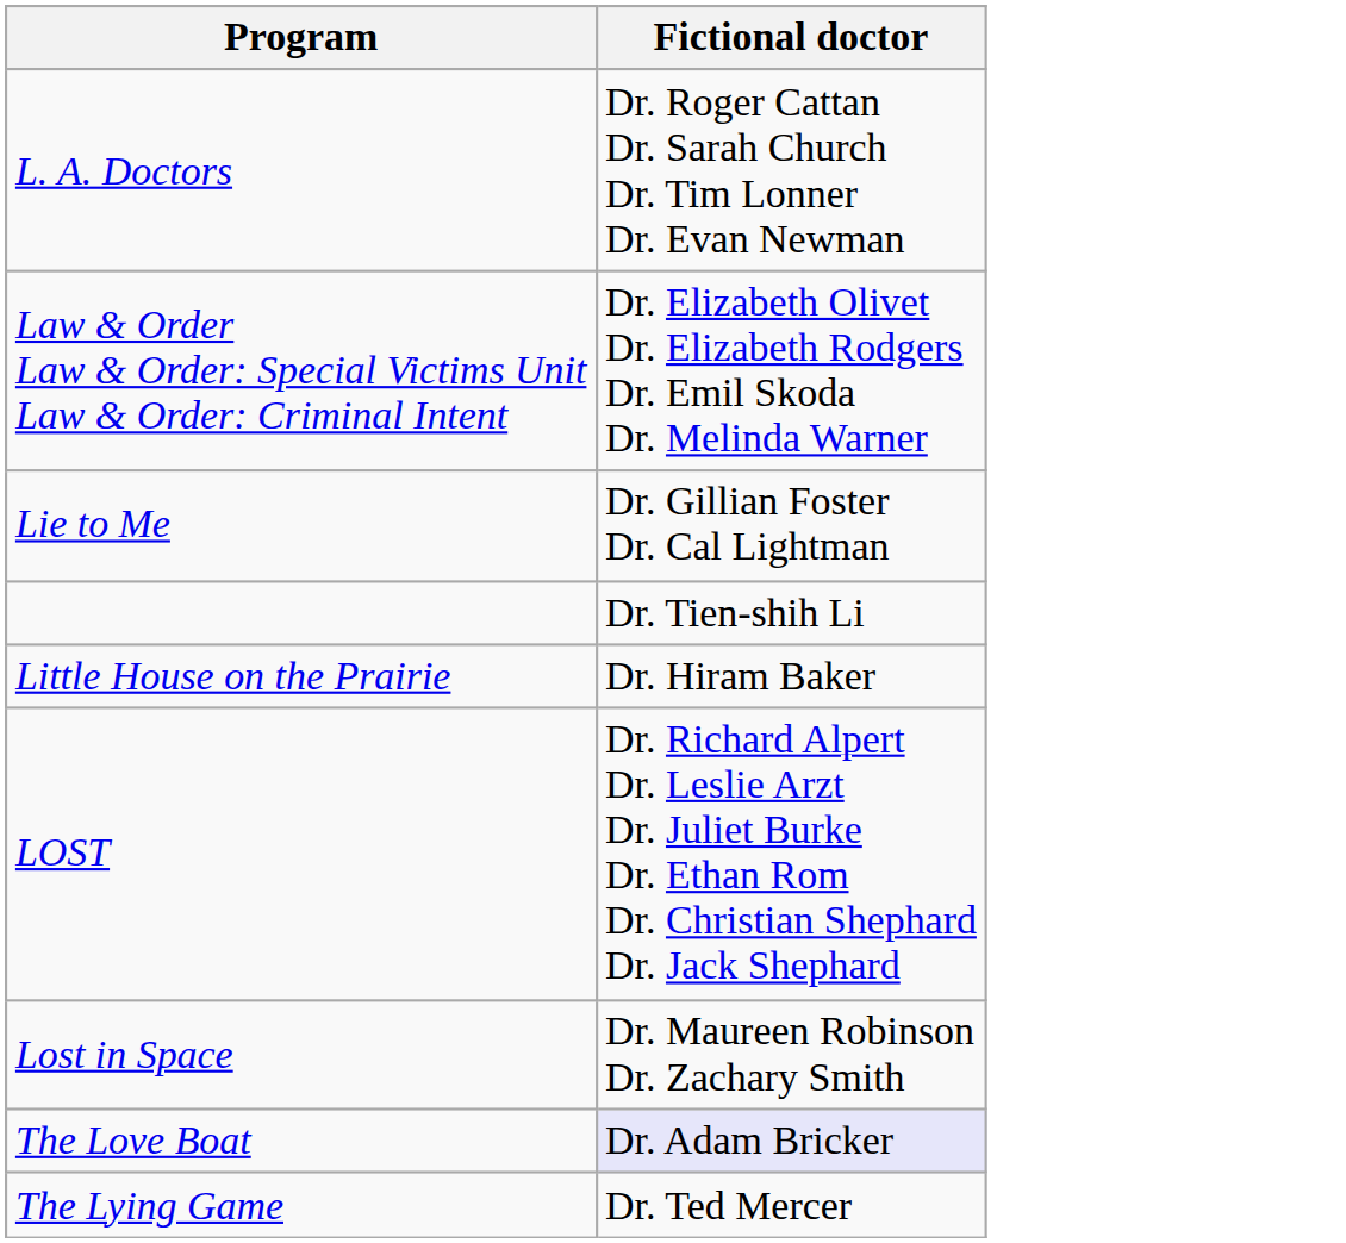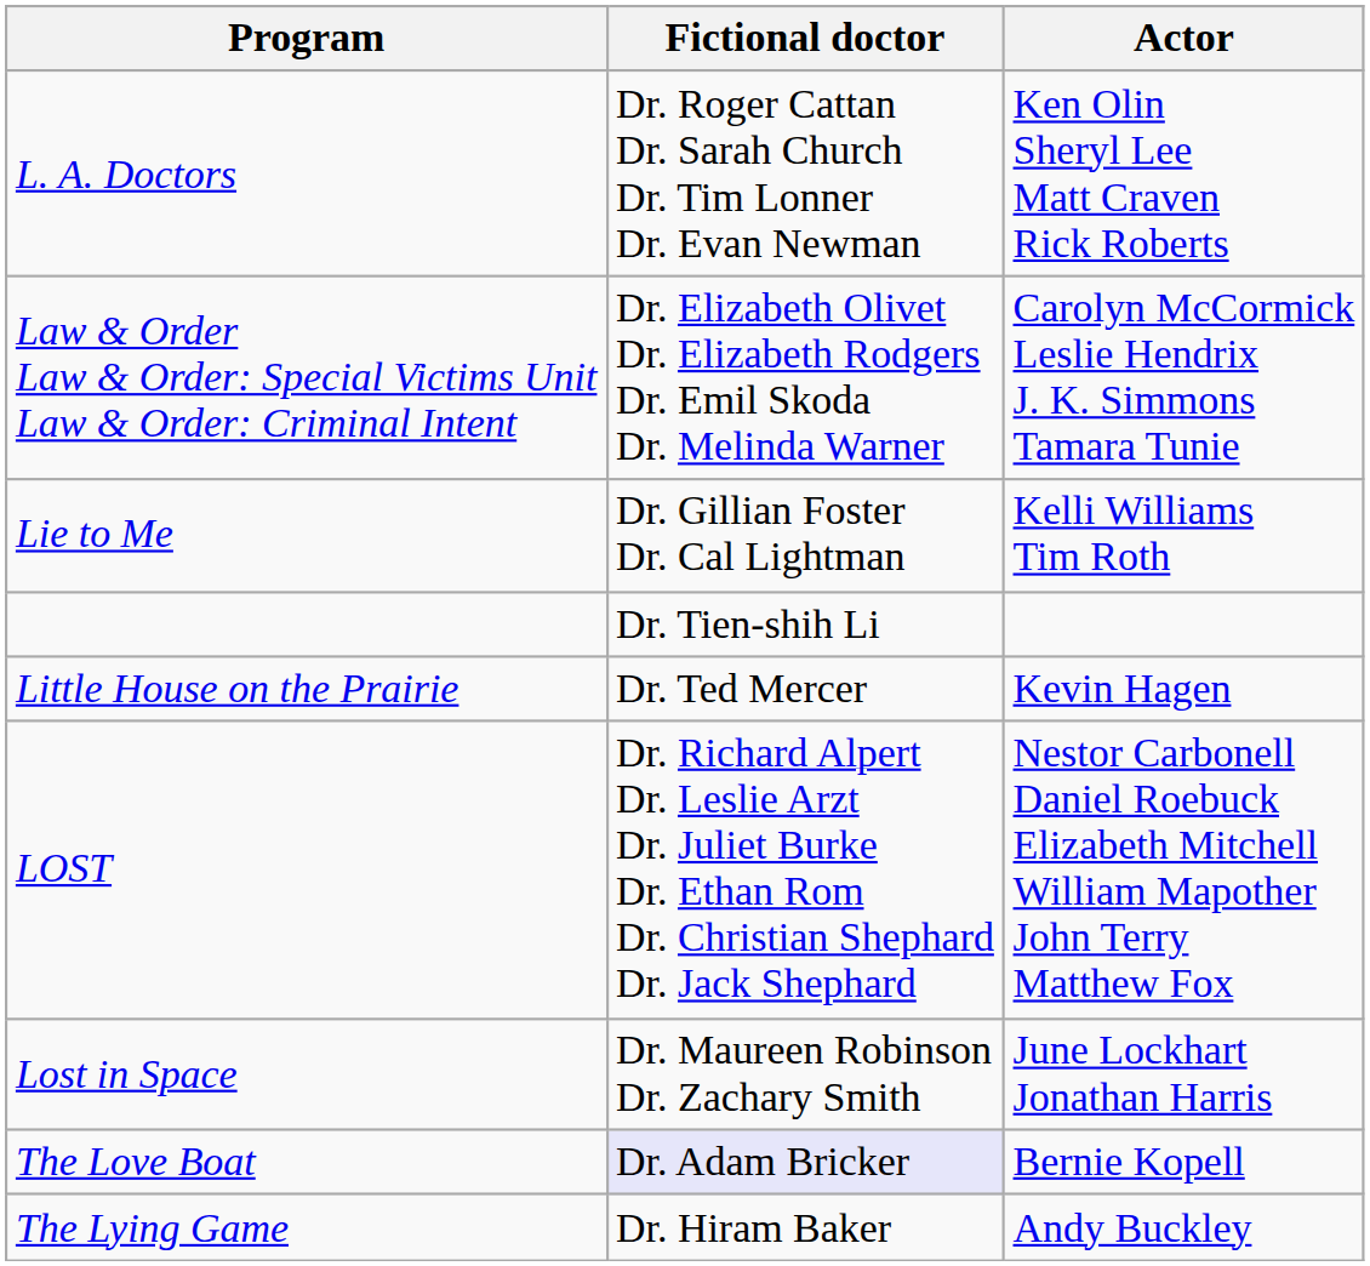+ column: Actor | Ken Olin Sheryl Lee Matt Craven Rick Roberts | Carolyn McCormick Leslie Hendrix J. K. Simmons Tamara Tunie | Kelli Williams Tim Roth | Kevin Hagen | Nestor Carbonell Daniel Roebuck Elizabeth Mitchell William Mapother John Terry Matthew Fox | June Lockhart Jonathan Harris | Bernie Kopell | Andy Buckley
Little House on the Prairie | Fictional doctor: Dr. Hiram Baker -> Dr. Ted Mercer
The Lying Game | Fictional doctor: Dr. Ted Mercer -> Dr. Hiram Baker
